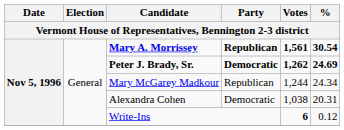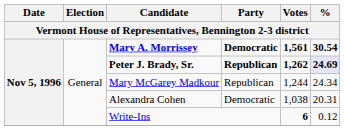Mary A. Morrissey | Party: Republican -> Democratic
Peter J. Brady, Sr. | Party: Democratic -> Republican
Peter J. Brady, Sr. | %: no background -> lavender background
